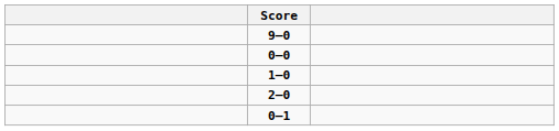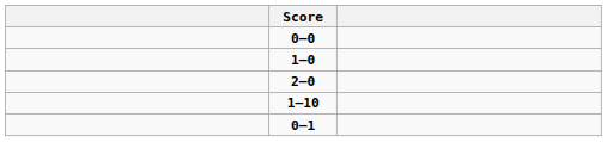- row: 9–0
+ row: 1–10
